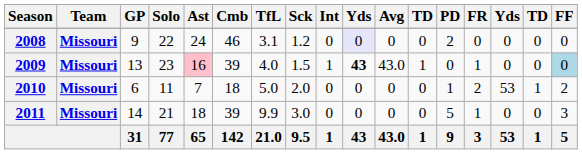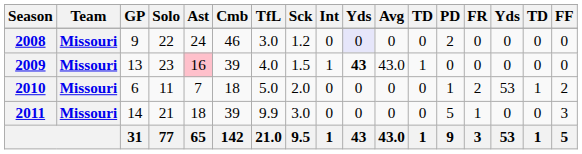2008 | TfL: 3.1 -> 3.0
2009 | FR: 1 -> 0
2009 | FF: lightblue background -> no background
